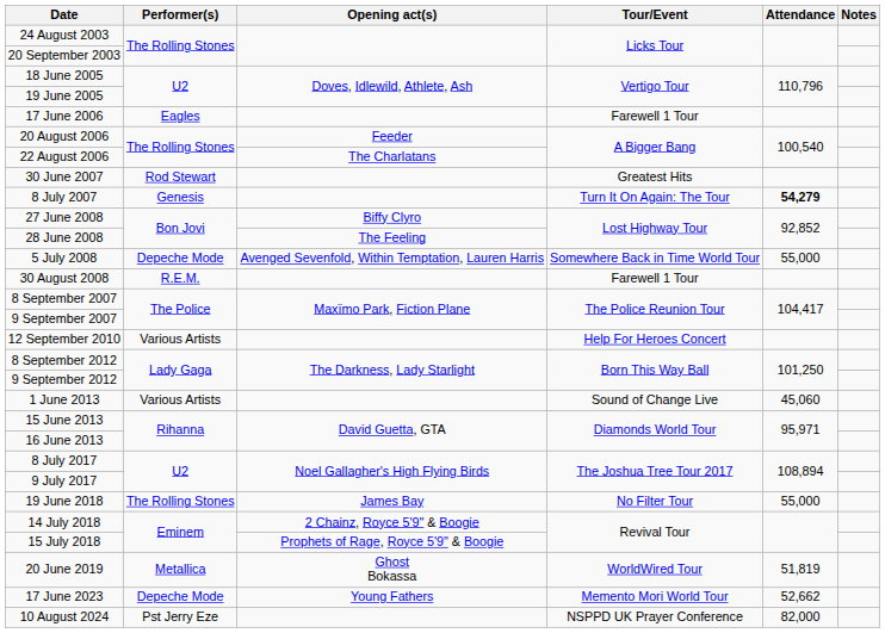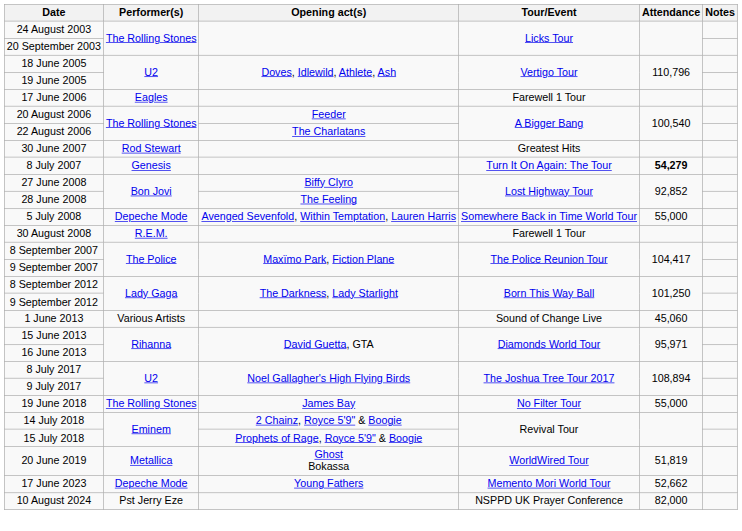- row: 12 September 2010 | Various Artists | Help For Heroes Concert
